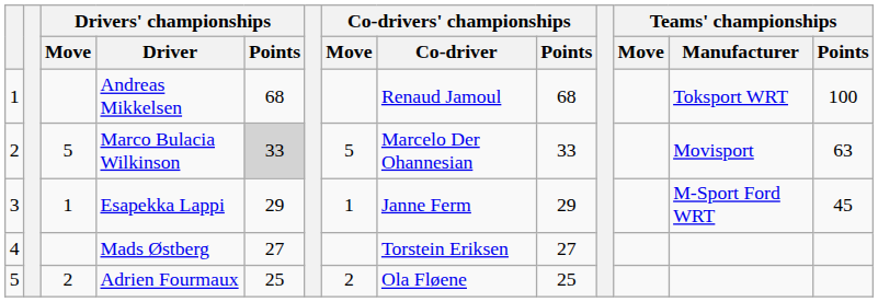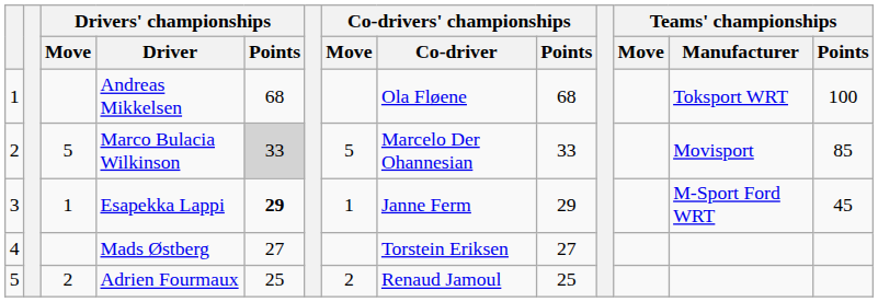Andreas Mikkelsen | Co-drivers' championships / Co-driver: Renaud Jamoul -> Ola Fløene
Marco Bulacia Wilkinson | Teams' championships / Points: 63 -> 85
Esapekka Lappi | Drivers' championships / Points: normal -> bold
Adrien Fourmaux | Co-drivers' championships / Co-driver: Ola Fløene -> Renaud Jamoul
